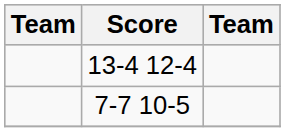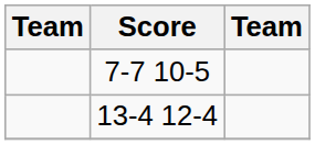rows swapped: 7-7 10-5 <-> 13-4 12-4
